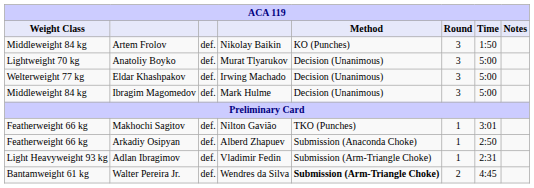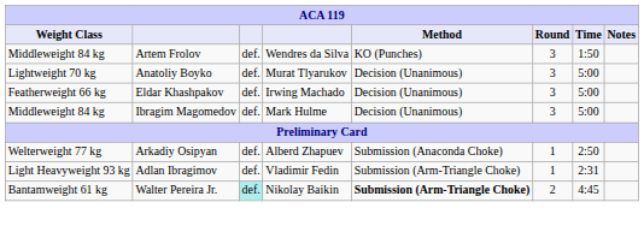Artem Frolov | column 4: Nikolay Baikin -> Wendres da Silva
Eldar Khashpakov | Weight Class: Welterweight 77 kg -> Featherweight 66 kg
- row: Featherweight 66 kg | Makhochi Sagitov | def. | Nilton Gavião | TKO (Punches) | 1 | 3:01
Arkadiy Osipyan | Weight Class: Featherweight 66 kg -> Welterweight 77 kg
Walter Pereira Jr. | column 3: no background -> paleturquoise background
Walter Pereira Jr. | column 4: Wendres da Silva -> Nikolay Baikin
